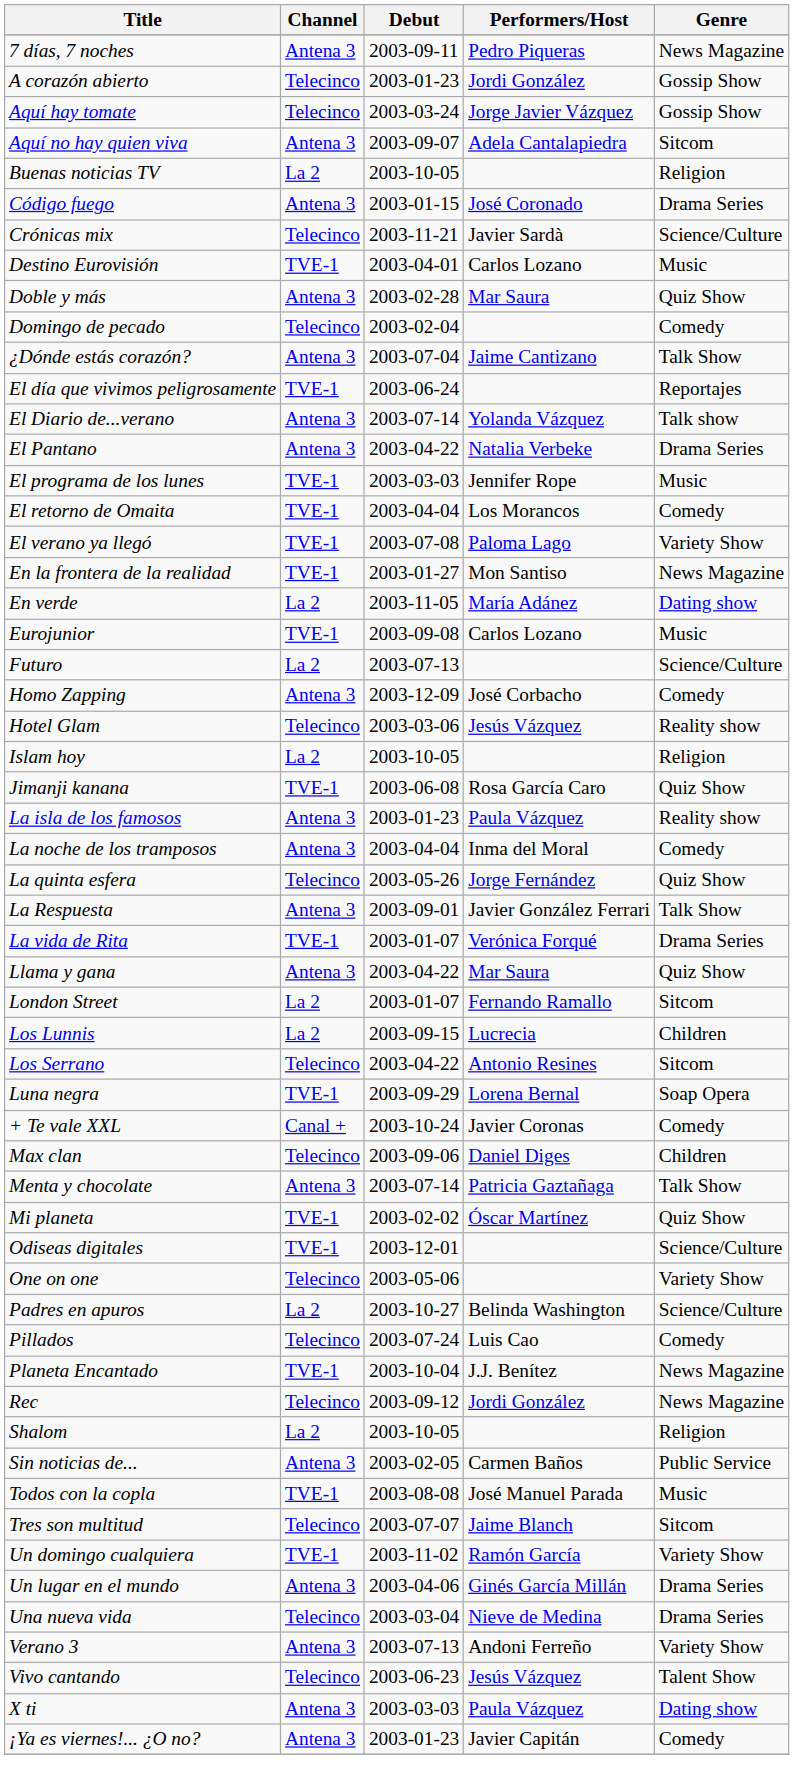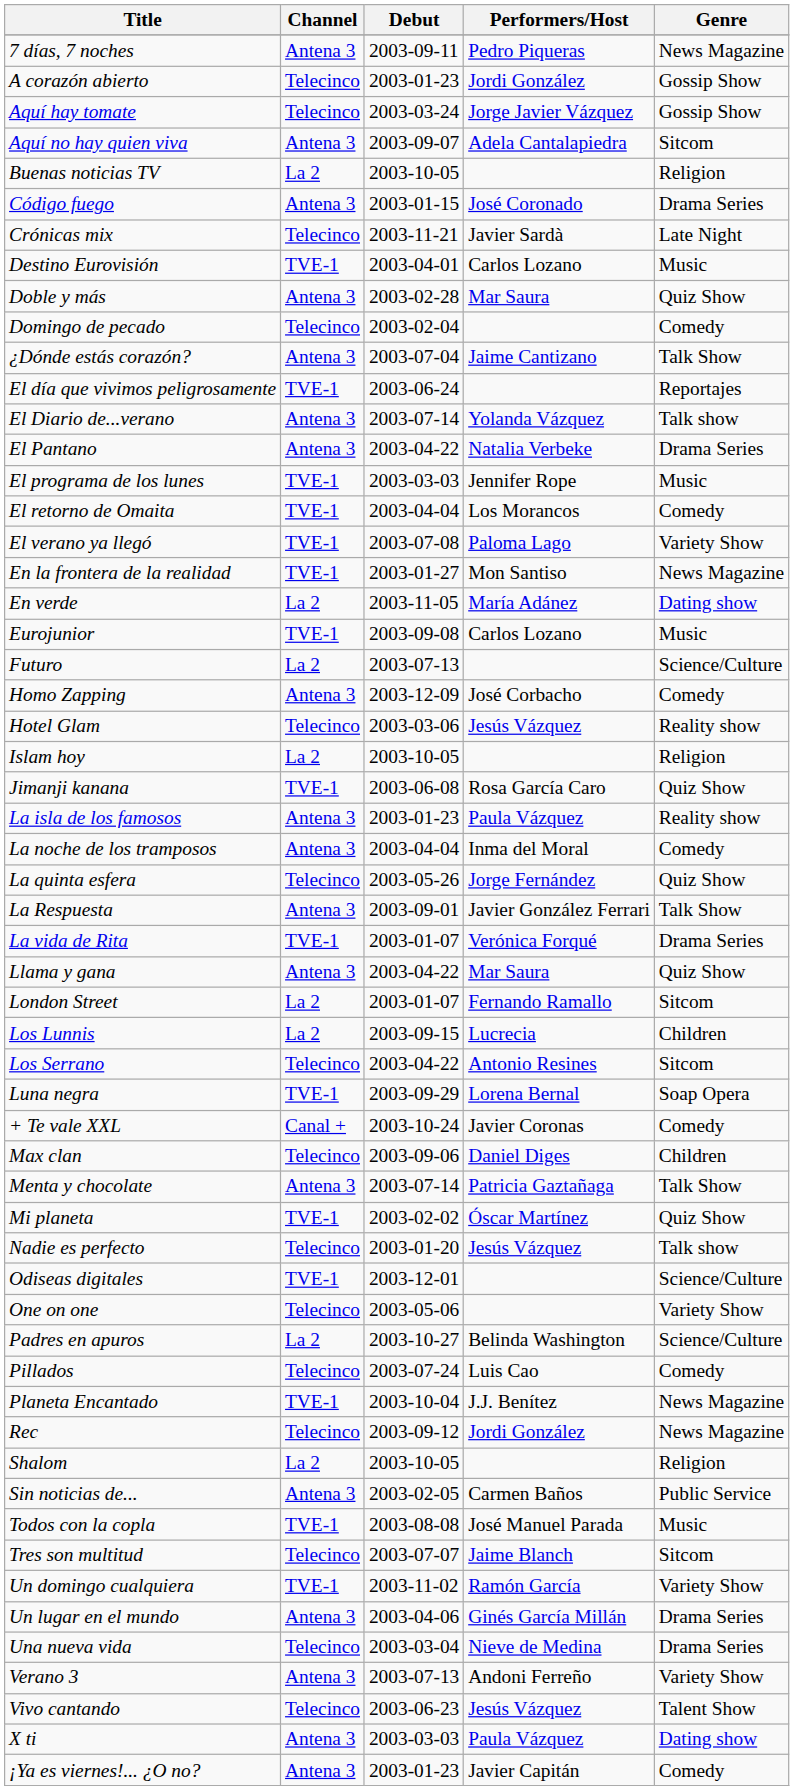Crónicas mix | Genre: Science/Culture -> Late Night
+ row: Nadie es perfecto | Telecinco | 2003-01-20 | Jesús Vázquez | Talk show
